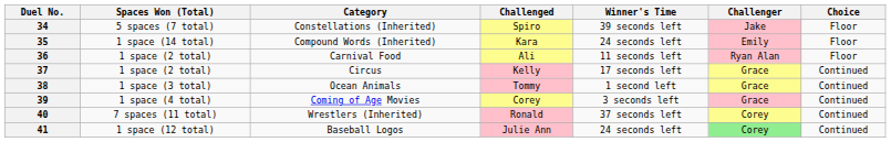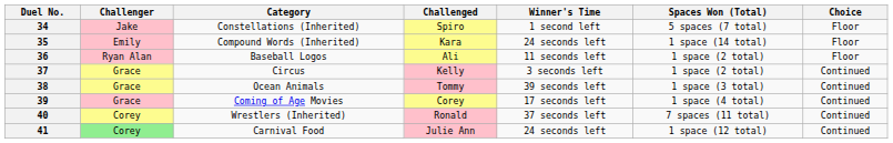columns swapped: Challenger <-> Spaces Won (Total)
34 | Winner's Time: 39 seconds left -> 1 second left
36 | Category: Carnival Food -> Baseball Logos
37 | Winner's Time: 17 seconds left -> 3 seconds left
38 | Winner's Time: 1 second left -> 39 seconds left
39 | Winner's Time: 3 seconds left -> 17 seconds left
41 | Category: Baseball Logos -> Carnival Food
